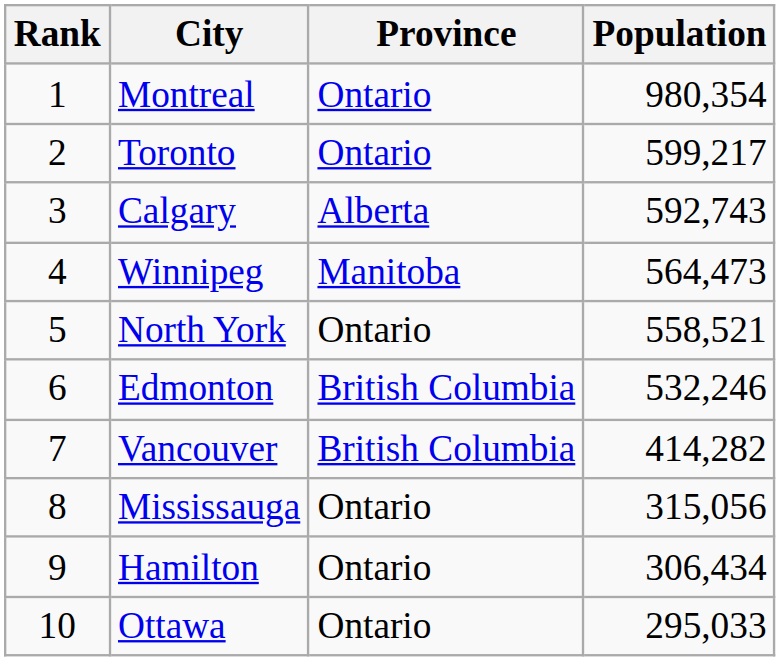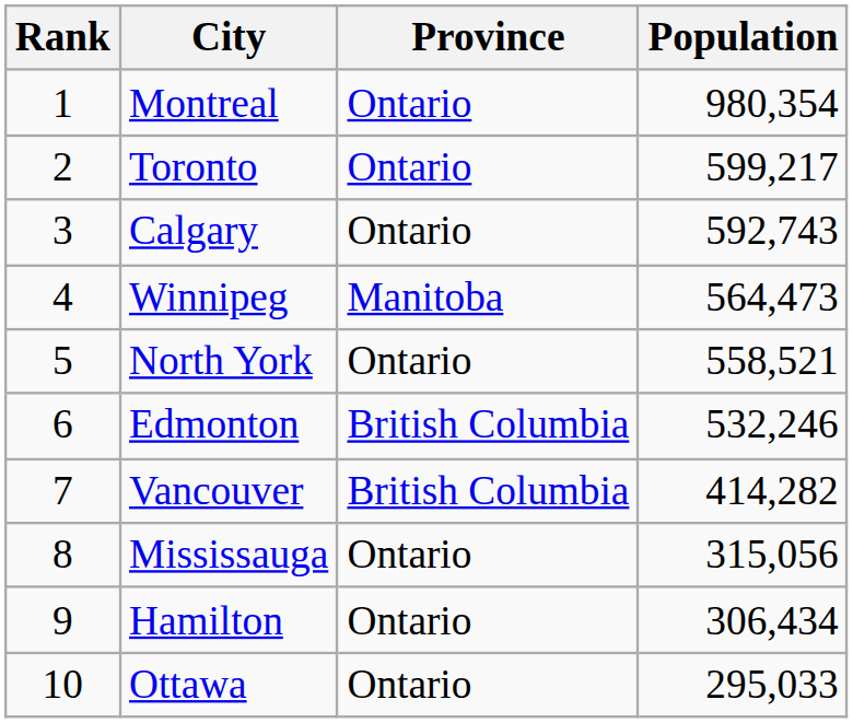Calgary | Province: Alberta -> Ontario
